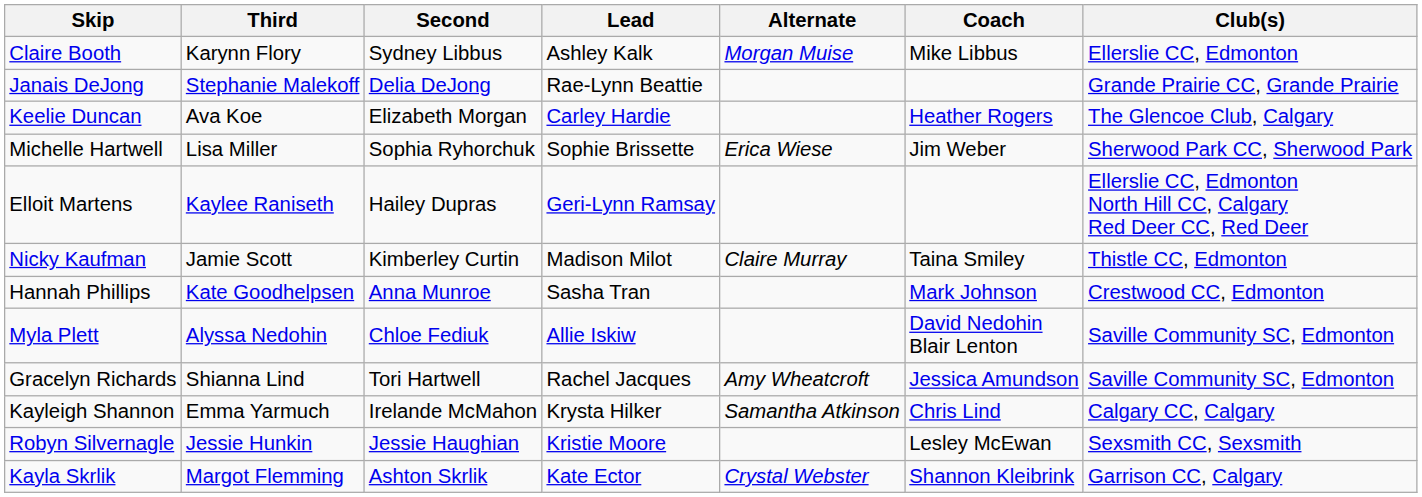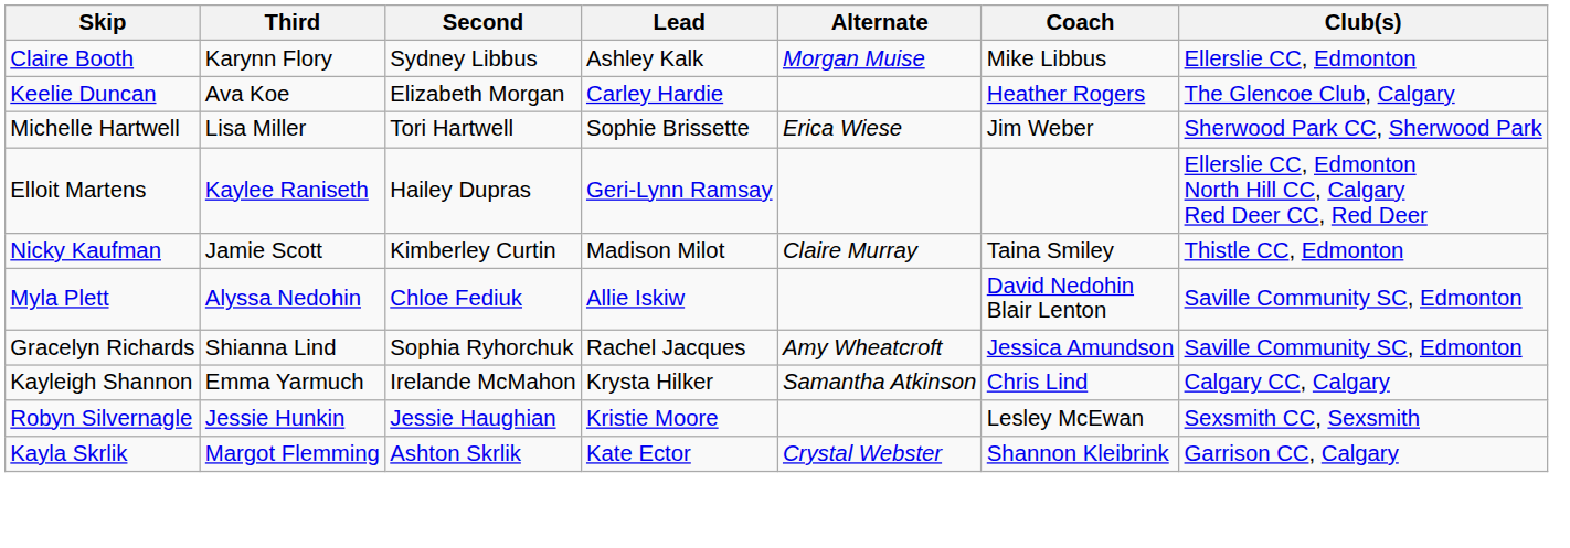- row: Janais DeJong | Stephanie Malekoff | Delia DeJong | Rae-Lynn Beattie | Grande Prairie CC, Grande Prairie
Michelle Hartwell | Second: Sophia Ryhorchuk -> Tori Hartwell
- row: Hannah Phillips | Kate Goodhelpsen | Anna Munroe | Sasha Tran | Mark Johnson | Crestwood CC, Edmonton
Gracelyn Richards | Second: Tori Hartwell -> Sophia Ryhorchuk
